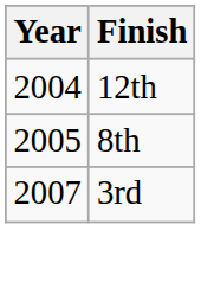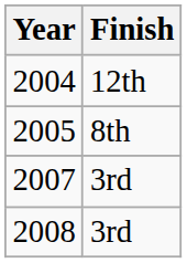+ row: 2008 | 3rd
